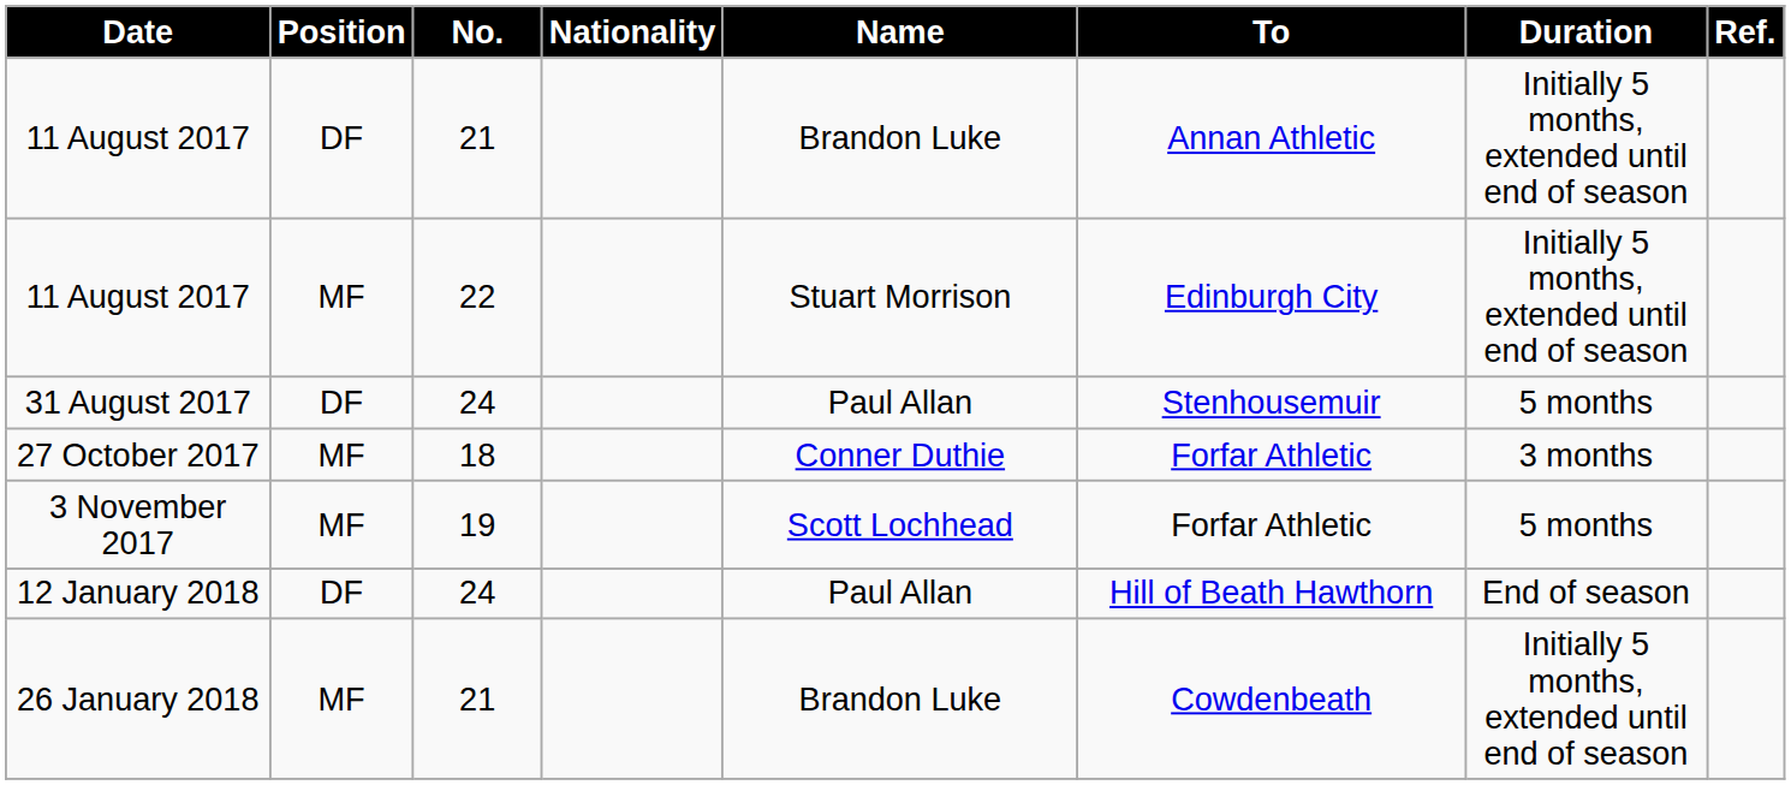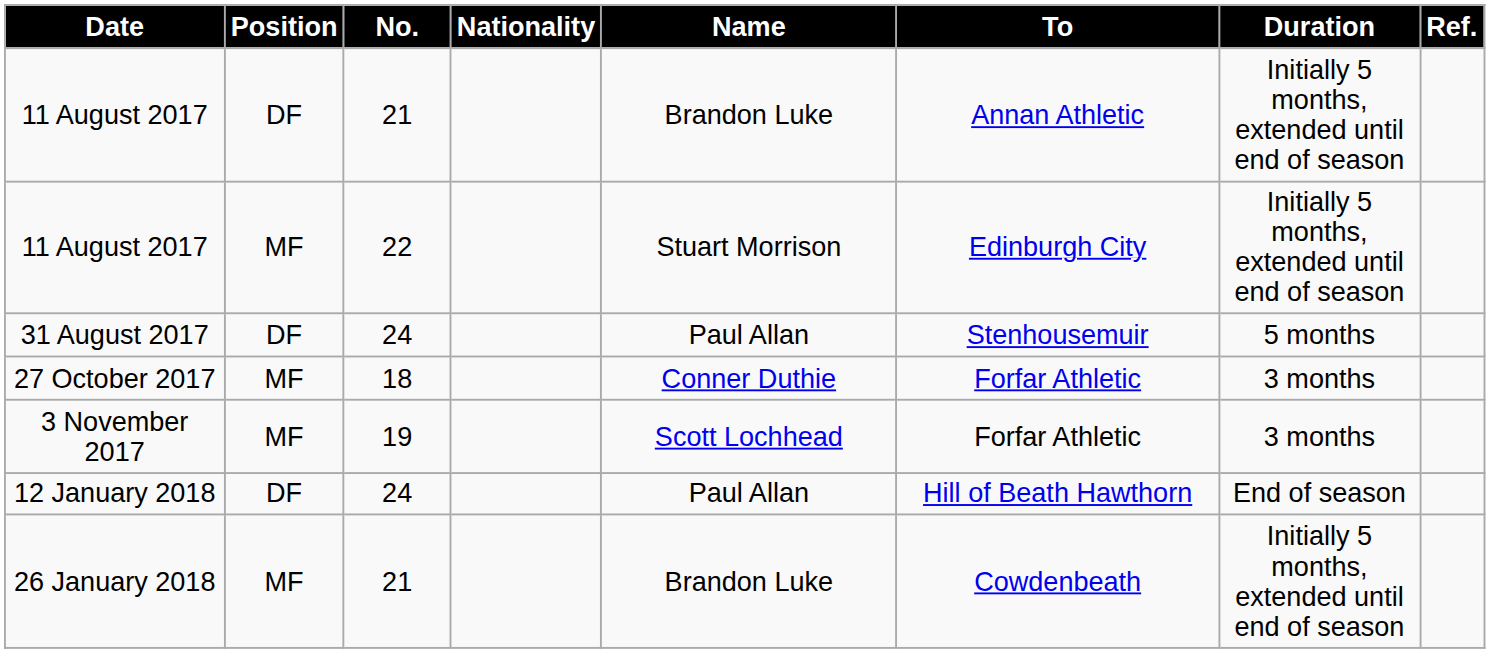3 November 2017 | Duration: 5 months -> 3 months
